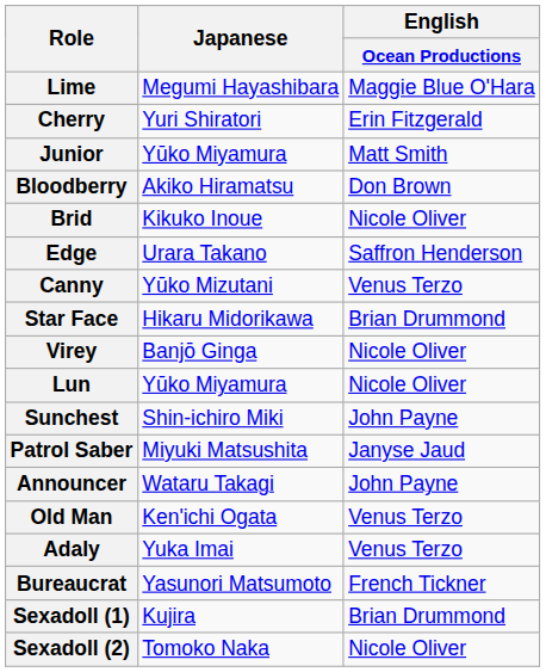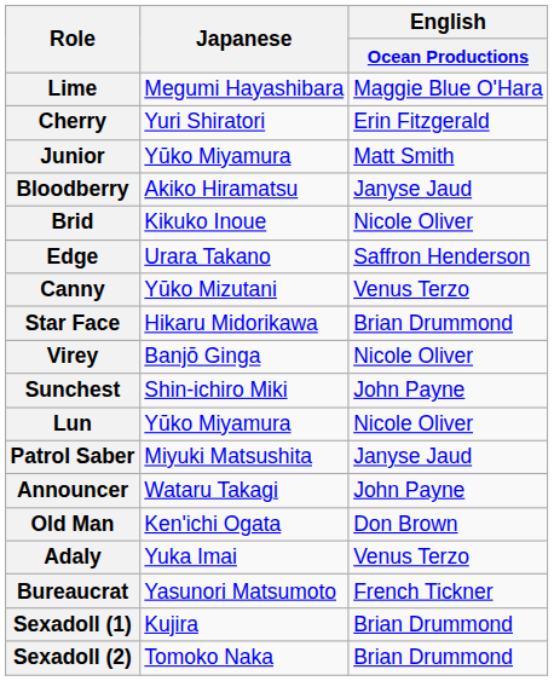Bloodberry | English / Ocean Productions: Don Brown -> Janyse Jaud
rows swapped: Lun <-> Sunchest
Old Man | English / Ocean Productions: Venus Terzo -> Don Brown
Sexadoll (2) | English / Ocean Productions: Nicole Oliver -> Brian Drummond
